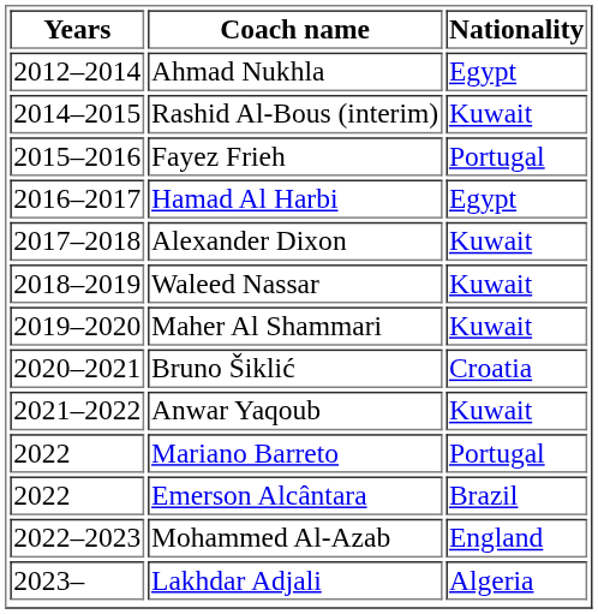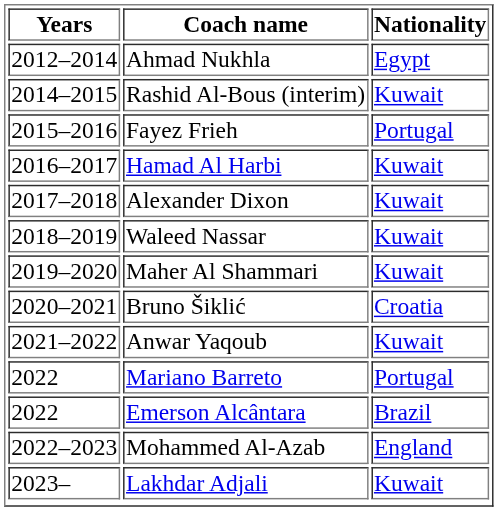Hamad Al Harbi | Nationality: Egypt -> Kuwait
Lakhdar Adjali | Nationality: Algeria -> Kuwait
